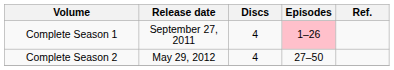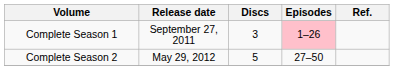Complete Season 1 | Discs: 4 -> 3
Complete Season 2 | Discs: 4 -> 5
